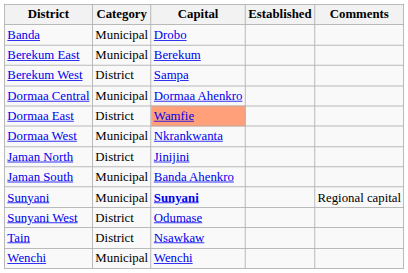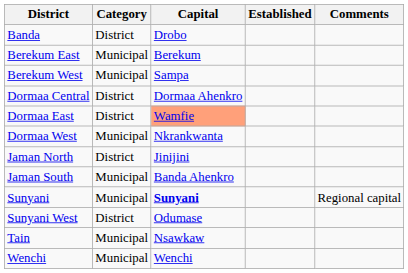Banda | Category: Municipal -> District
Berekum West | Category: District -> Municipal
Dormaa Central | Category: Municipal -> District
Tain | Category: District -> Municipal
